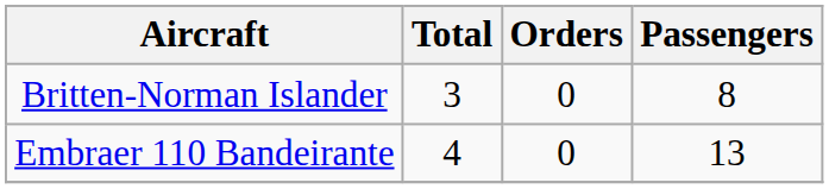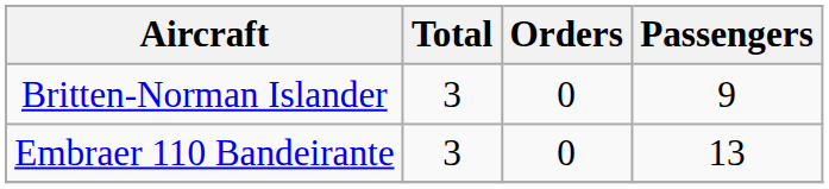Britten-Norman Islander | Passengers: 8 -> 9
Embraer 110 Bandeirante | Total: 4 -> 3
